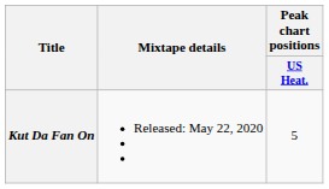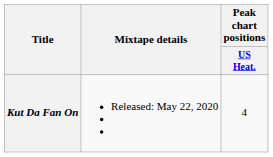Kut Da Fan On | Peak chart positions / US Heat.: 5 -> 4
